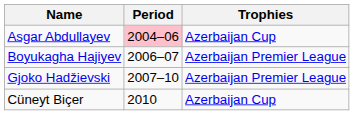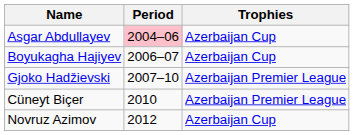Boyukagha Hajiyev | Trophies: Azerbaijan Premier League -> Azerbaijan Cup
Cüneyt Biçer | Trophies: Azerbaijan Cup -> Azerbaijan Premier League
+ row: Novruz Azimov | 2012 | Azerbaijan Cup
